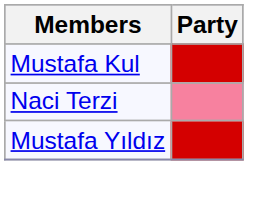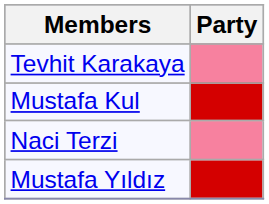+ row: Tevhit Karakaya
